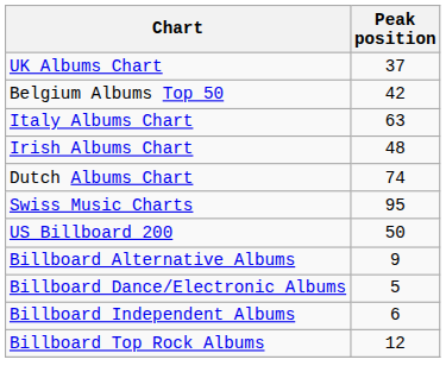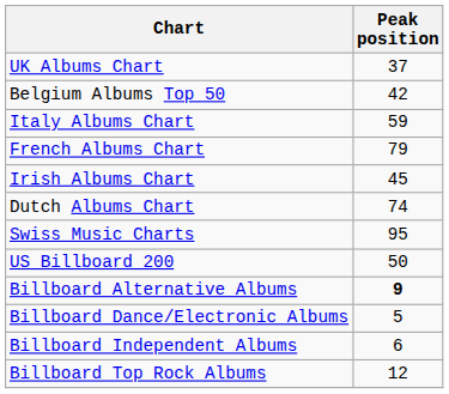Italy Albums Chart | Peak position: 63 -> 59
+ row: French Albums Chart | 79
Irish Albums Chart | Peak position: 48 -> 45
Billboard Alternative Albums | Peak position: normal -> bold
